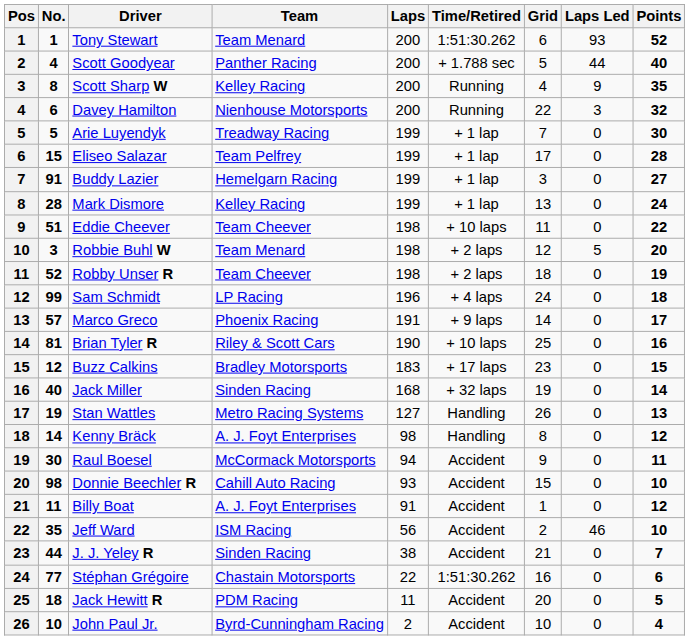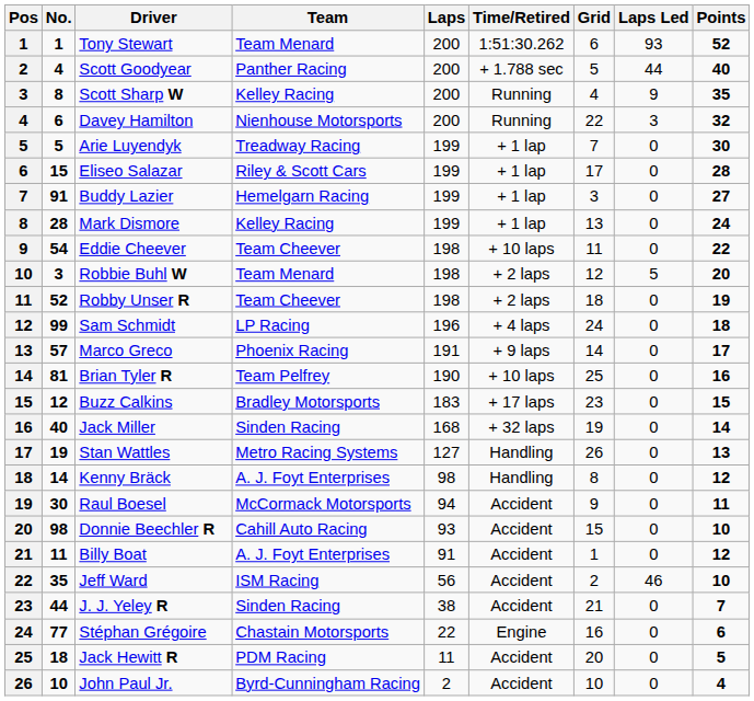Eliseo Salazar | Team: Team Pelfrey -> Riley & Scott Cars
Eddie Cheever | No.: 51 -> 54
Brian Tyler R | Team: Riley & Scott Cars -> Team Pelfrey
Stéphan Grégoire | Time/Retired: 1:51:30.262 -> Engine
